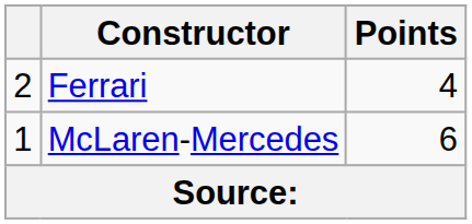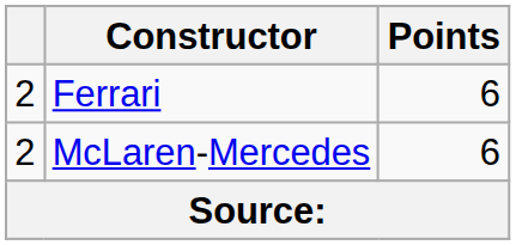Ferrari | Points: 4 -> 6
McLaren-Mercedes | column 1: 1 -> 2
